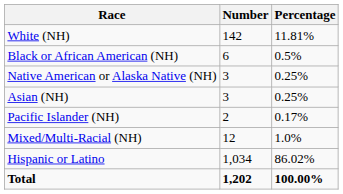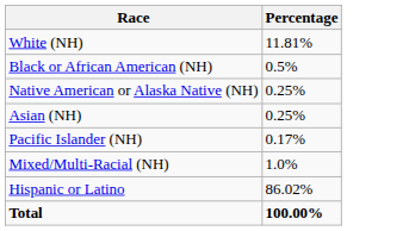- column: Number | 142 | 6 | 3 | 3 | 2 | 12 | 1,034 | 1,202
